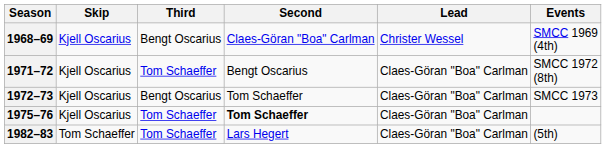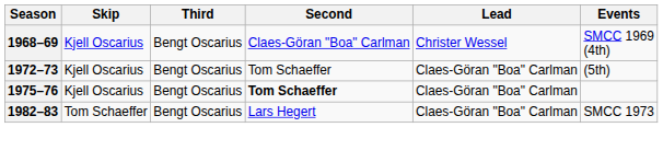- row: 1971–72 | Kjell Oscarius | Tom Schaeffer | Bengt Oscarius | Claes-Göran "Boa" Carlman | SMCC 1972 (8th)
1972–73 | Events: SMCC 1973 -> (5th)
1975–76 | Third: Tom Schaeffer -> Bengt Oscarius
1982–83 | Third: Tom Schaeffer -> Bengt Oscarius
1982–83 | Events: (5th) -> SMCC 1973
